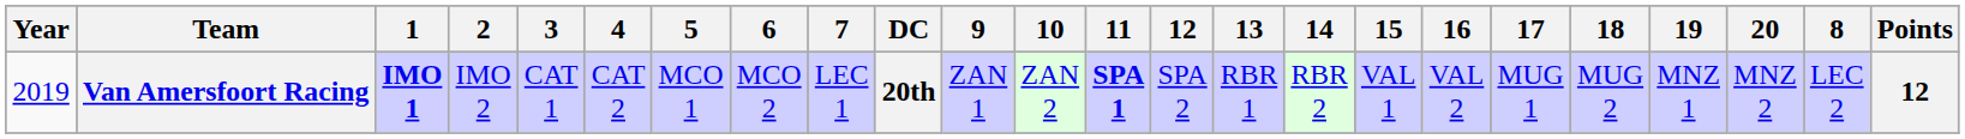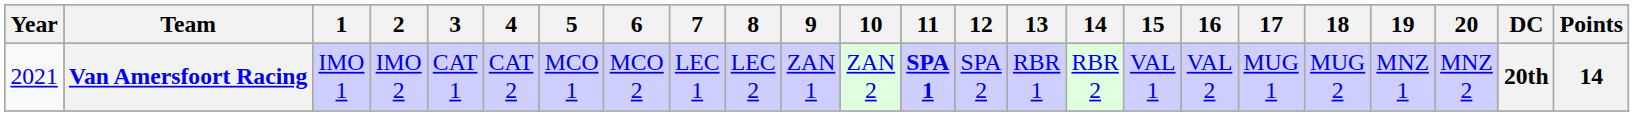columns swapped: 8 <-> DC
Van Amersfoort Racing | Year: 2019 -> 2021
Van Amersfoort Racing | 1: bold -> normal
Van Amersfoort Racing | Points: 12 -> 14
